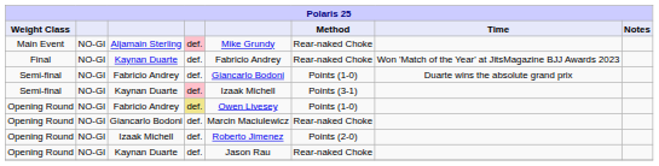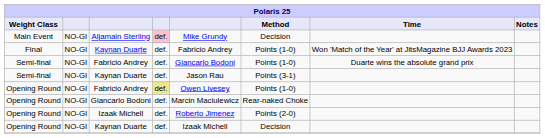Aljamain Sterling | Method: Rear-naked Choke -> Decision
Final / Kaynan Duarte | Method: Rear-naked Choke -> Points (1-0)
Semi-final / Kaynan Duarte | column 4: pink background -> no background
Semi-final / Kaynan Duarte | column 5: Izaak Michell -> Jason Rau
Opening Round / Kaynan Duarte | column 5: Jason Rau -> Izaak Michell
Opening Round / Kaynan Duarte | Method: Rear-naked Choke -> Decision
